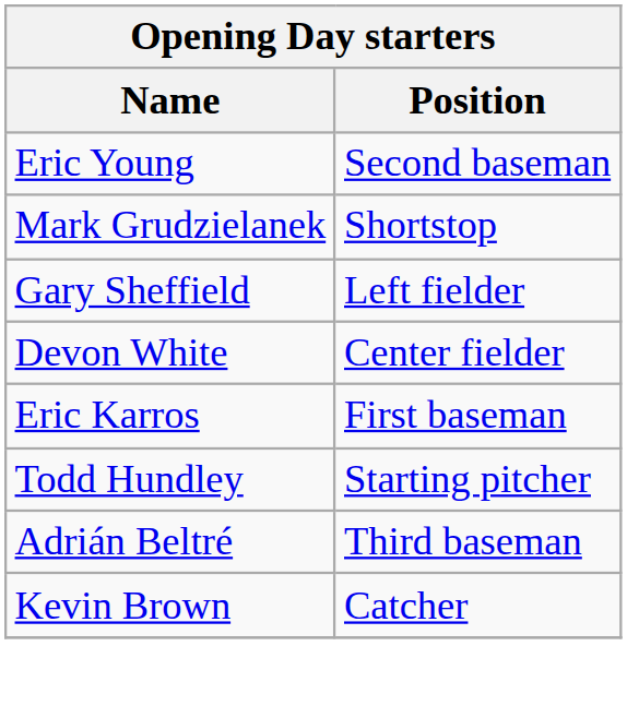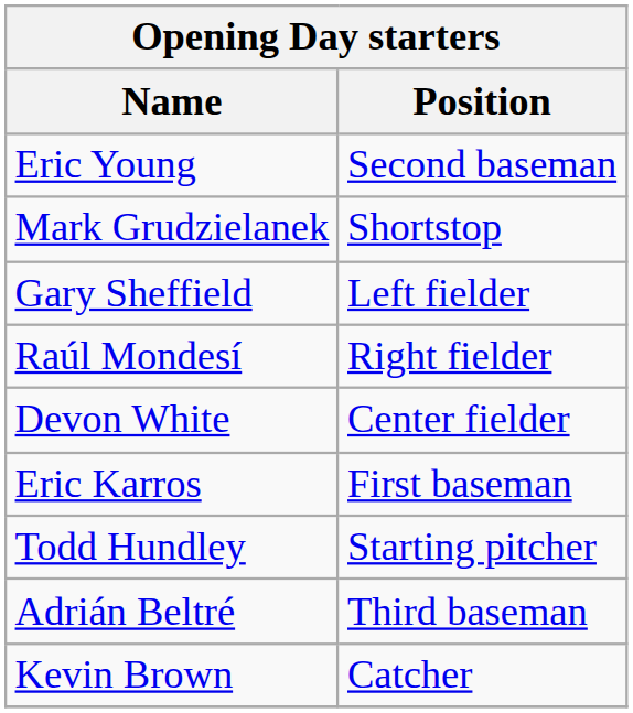+ row: Raúl Mondesí | Right fielder
